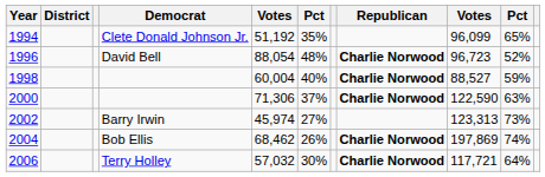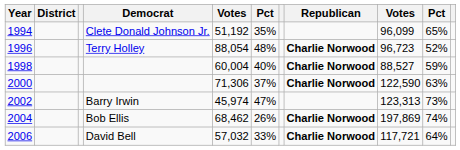1996 | Democrat: David Bell -> Terry Holley
2002 | column 6: 27% -> 47%
2006 | Democrat: Terry Holley -> David Bell
2006 | column 6: 30% -> 33%
